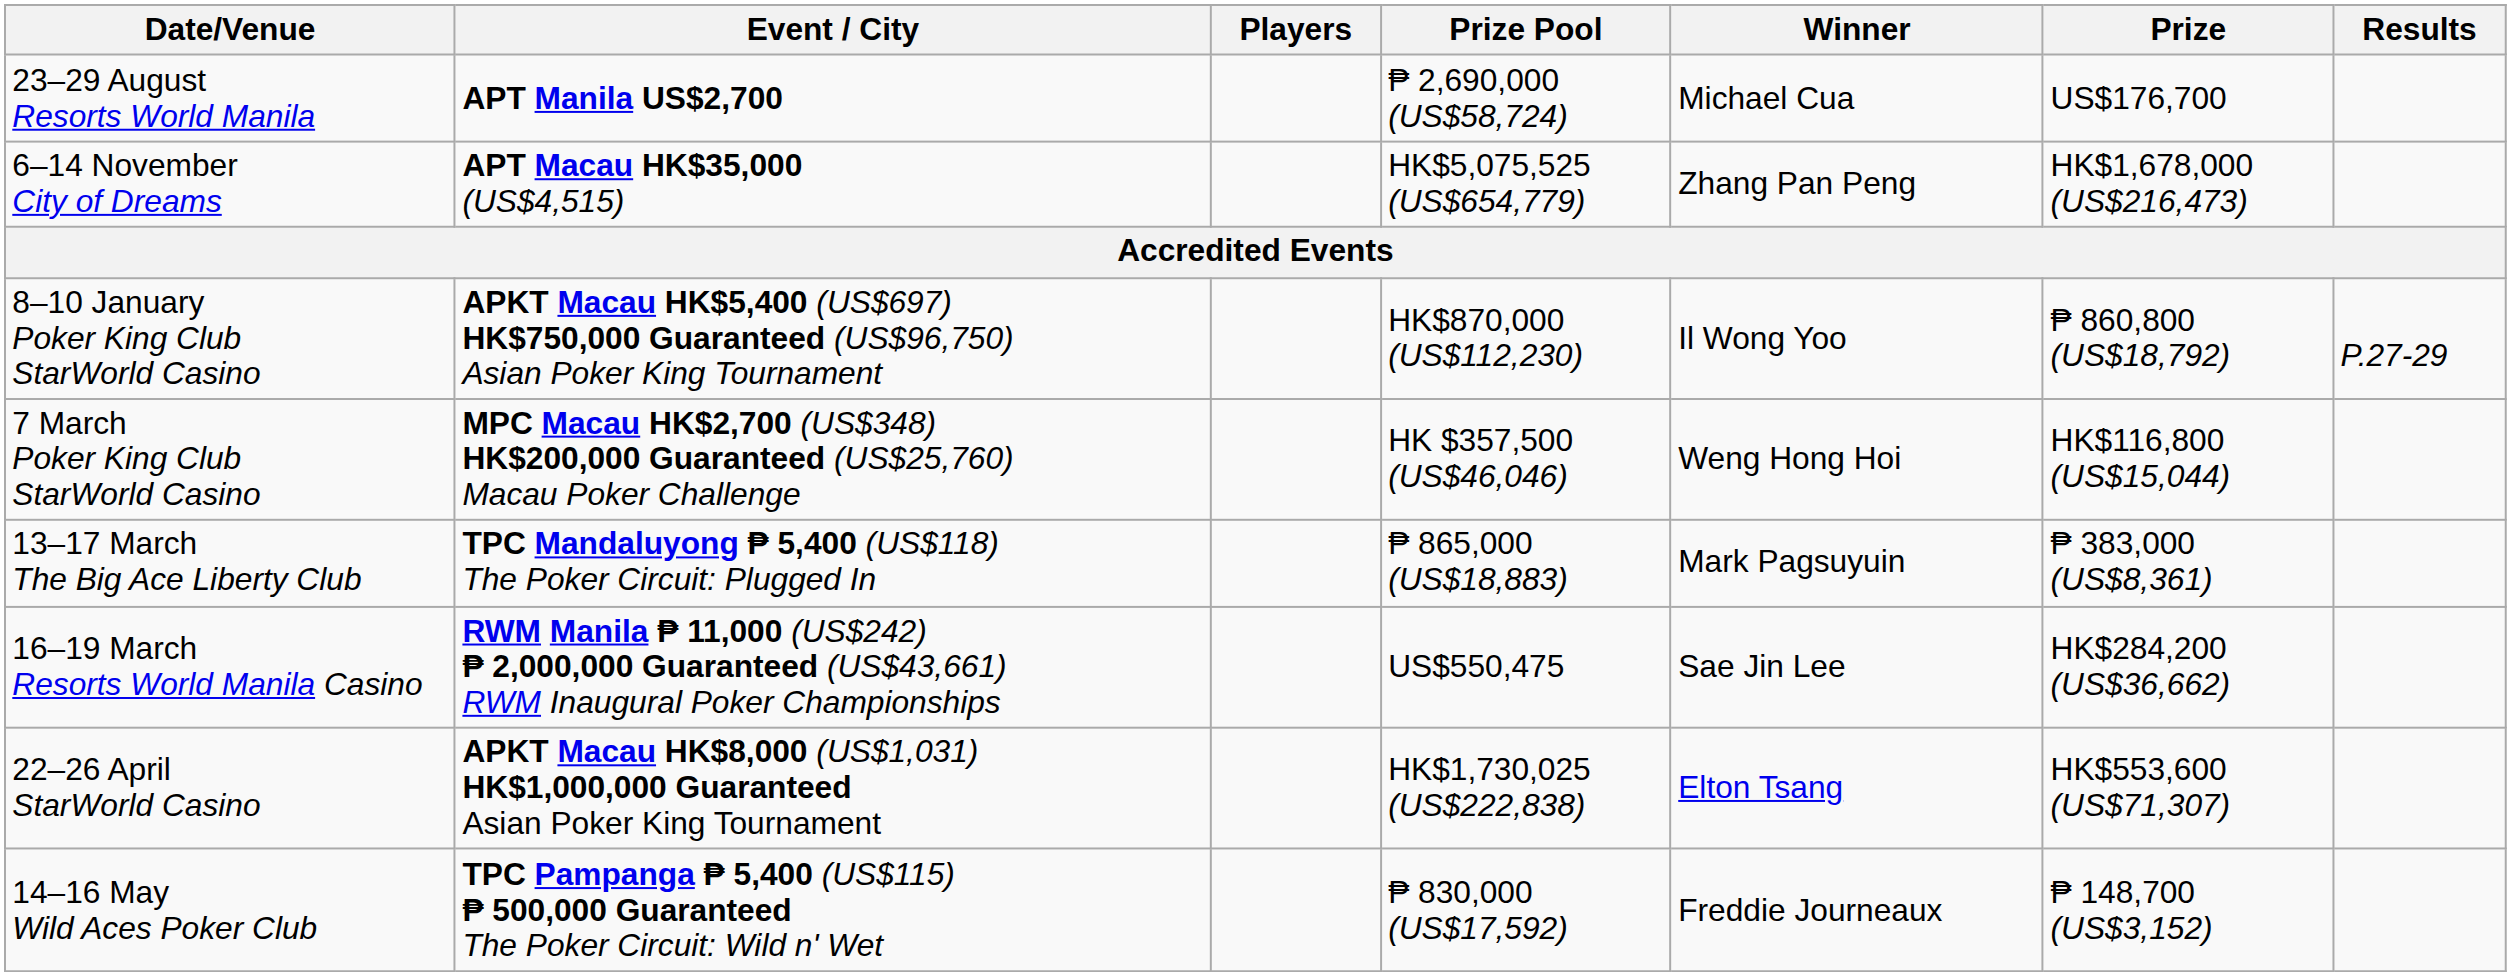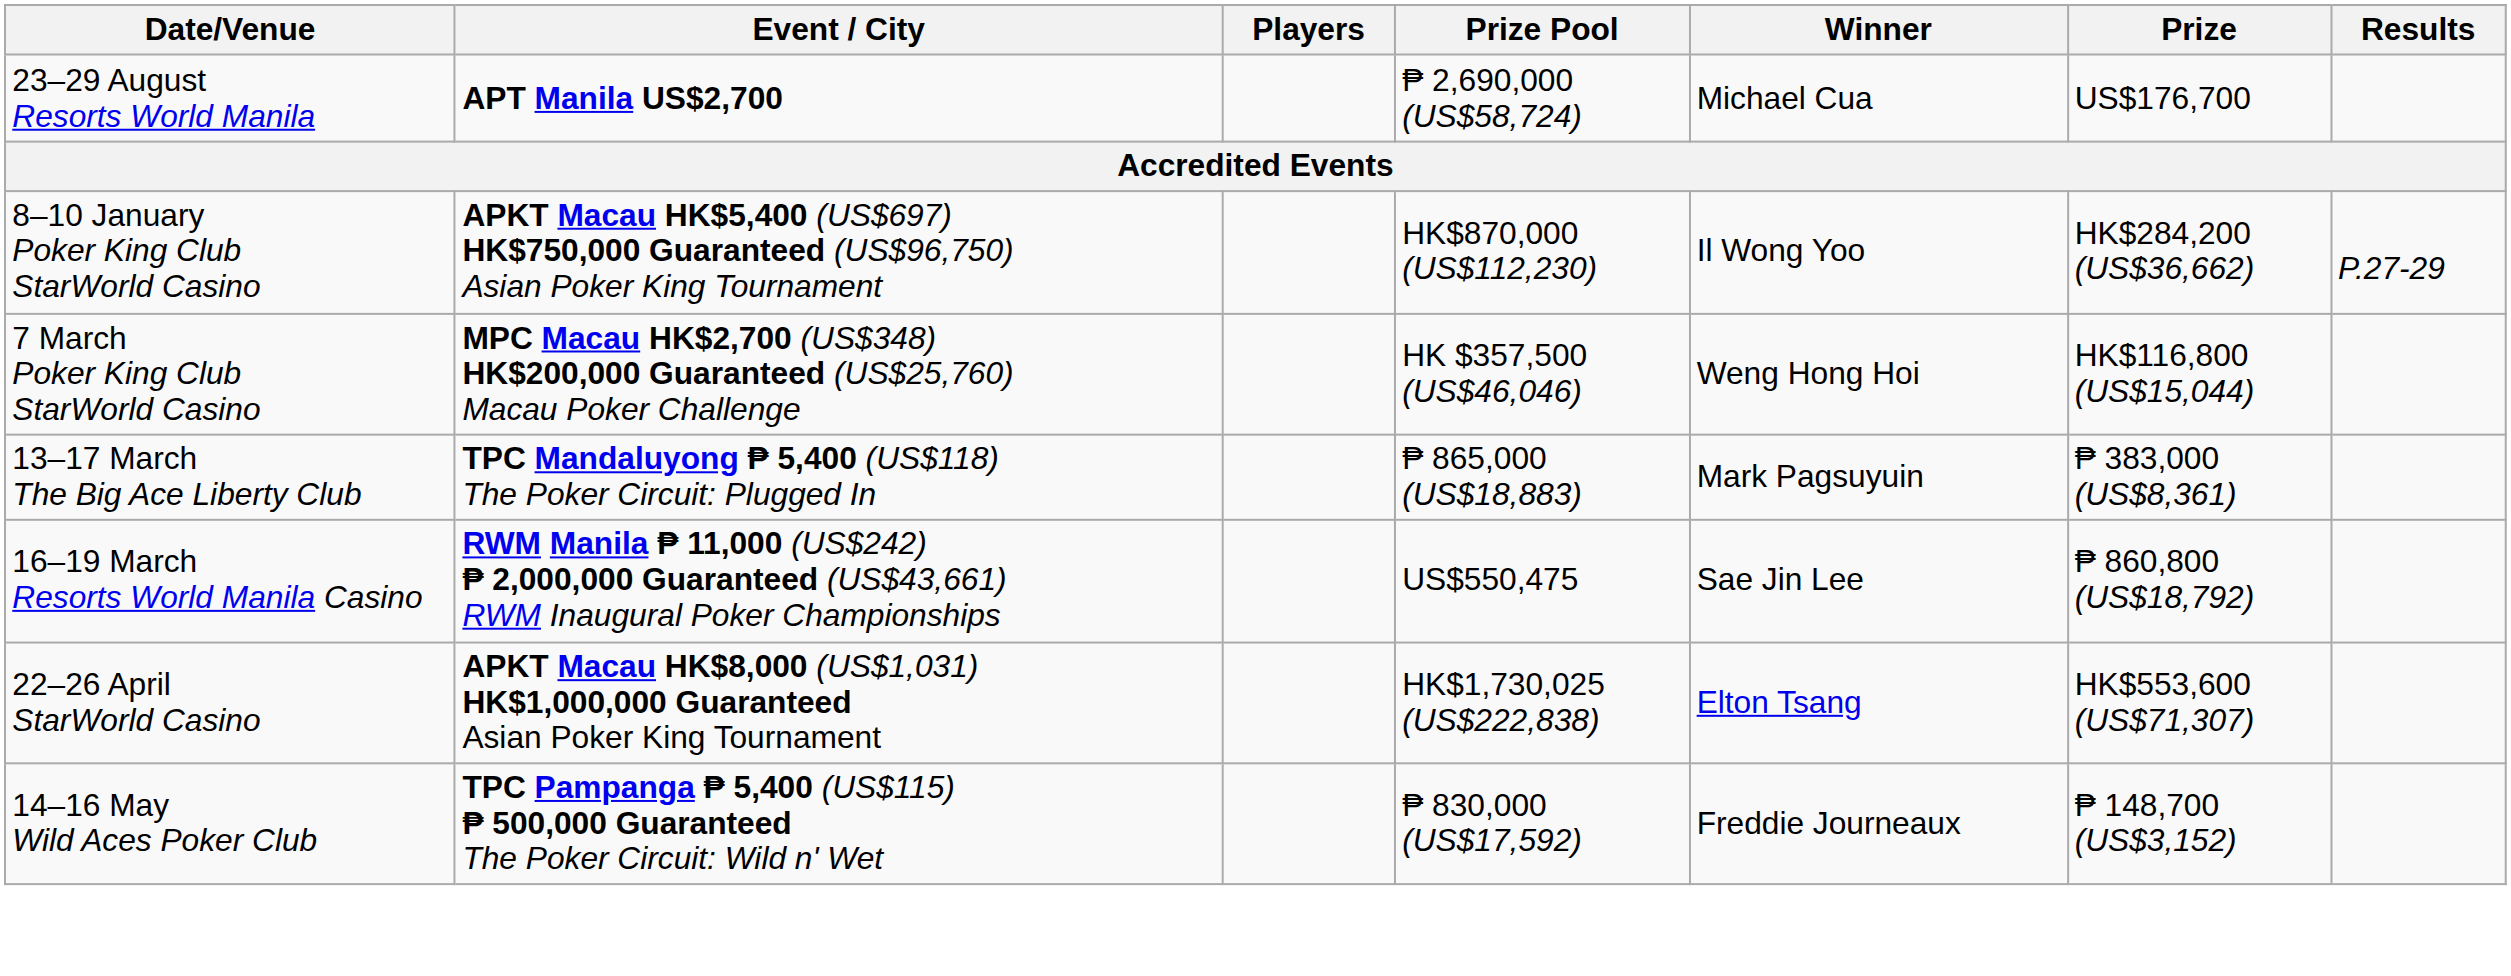- row: 6–14 November City of Dreams | APT Macau HK$35,000 (US$4,515) | HK$5,075,525 (US$654,779) | Zhang Pan Peng | HK$1,678,000 (US$216,473)
8–10 January Poker King Club StarWorld Casino | Prize: ₱ 860,800 (US$18,792) -> HK$284,200 (US$36,662)
16–19 March Resorts World Manila Casino | Prize: HK$284,200 (US$36,662) -> ₱ 860,800 (US$18,792)
